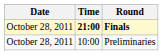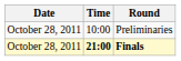rows swapped: Preliminaries <-> Finals
